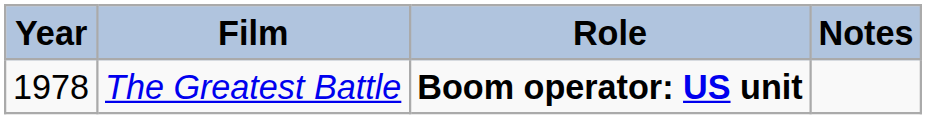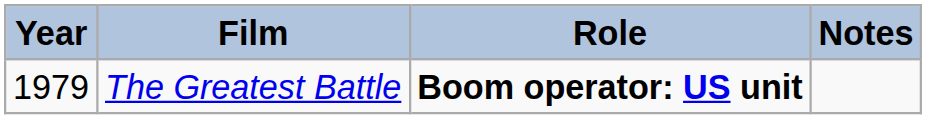The Greatest Battle | Year: 1978 -> 1979
